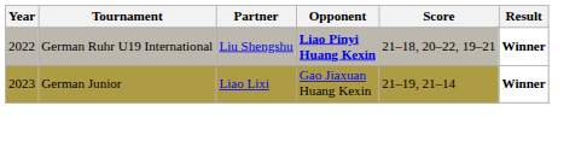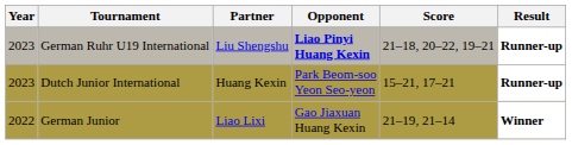German Ruhr U19 International | Year: 2022 -> 2023
German Ruhr U19 International | Result: Winner -> Runner-up
+ row: 2023 | Dutch Junior International | Huang Kexin | Park Beom-soo Yeon Seo-yeon | 15–21, 17–21 | Runner-up
German Junior | Year: 2023 -> 2022
